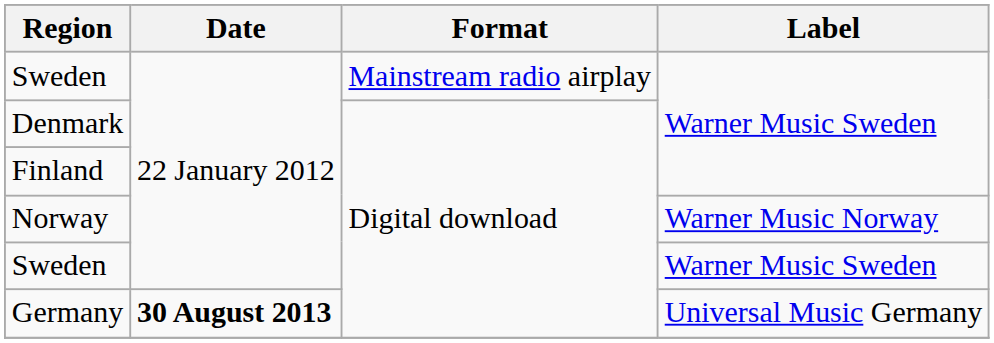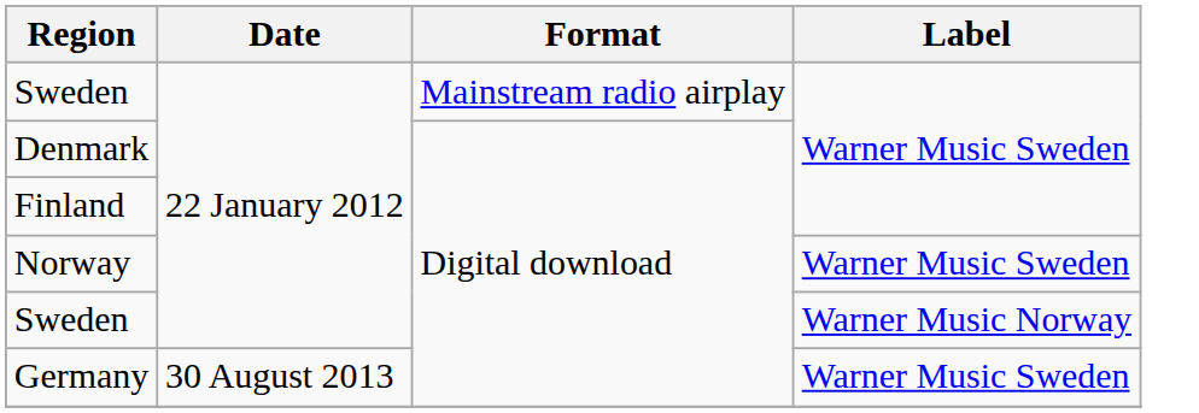Norway | Label: Warner Music Norway -> Warner Music Sweden
Sweden / Digital download | Label: Warner Music Sweden -> Warner Music Norway
Germany | Date: bold -> normal
Germany | Label: Universal Music Germany -> Warner Music Sweden
